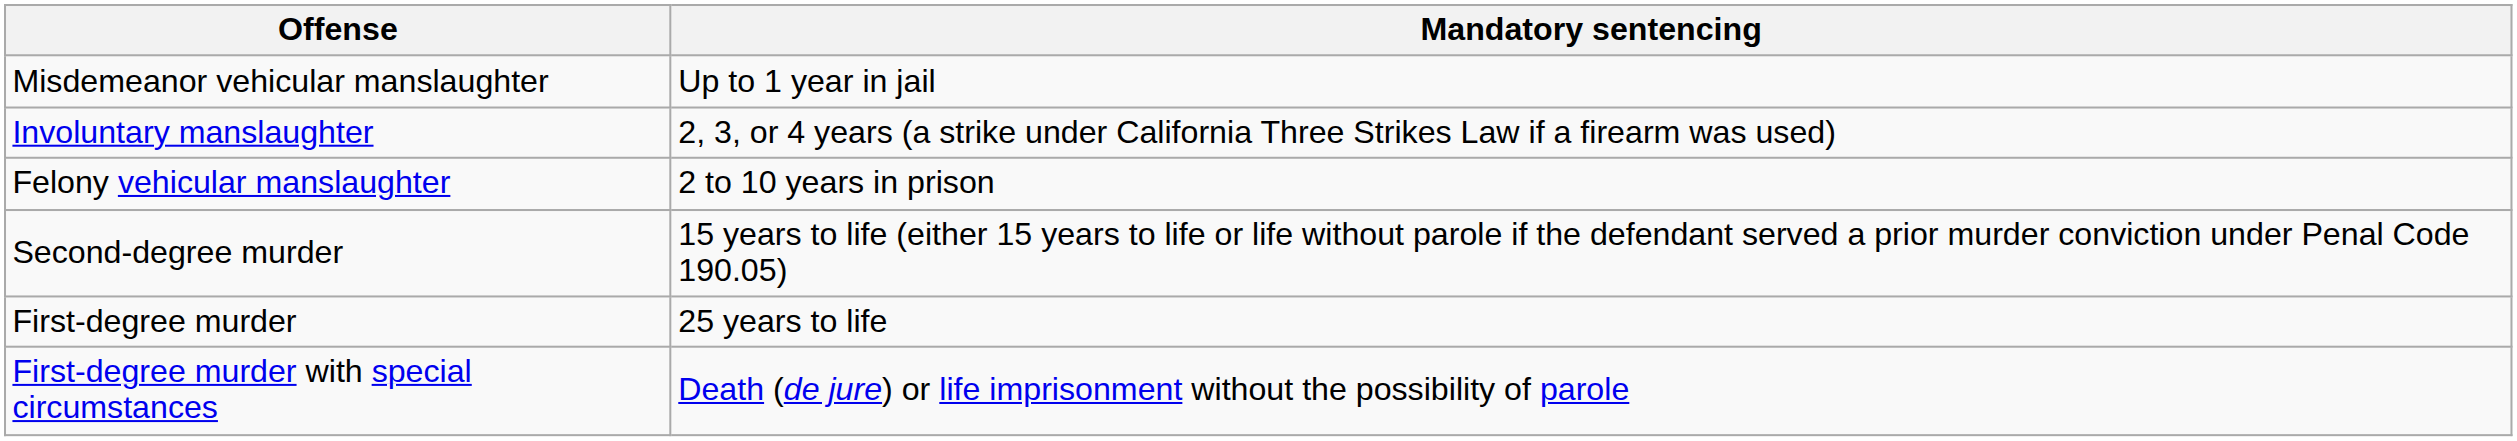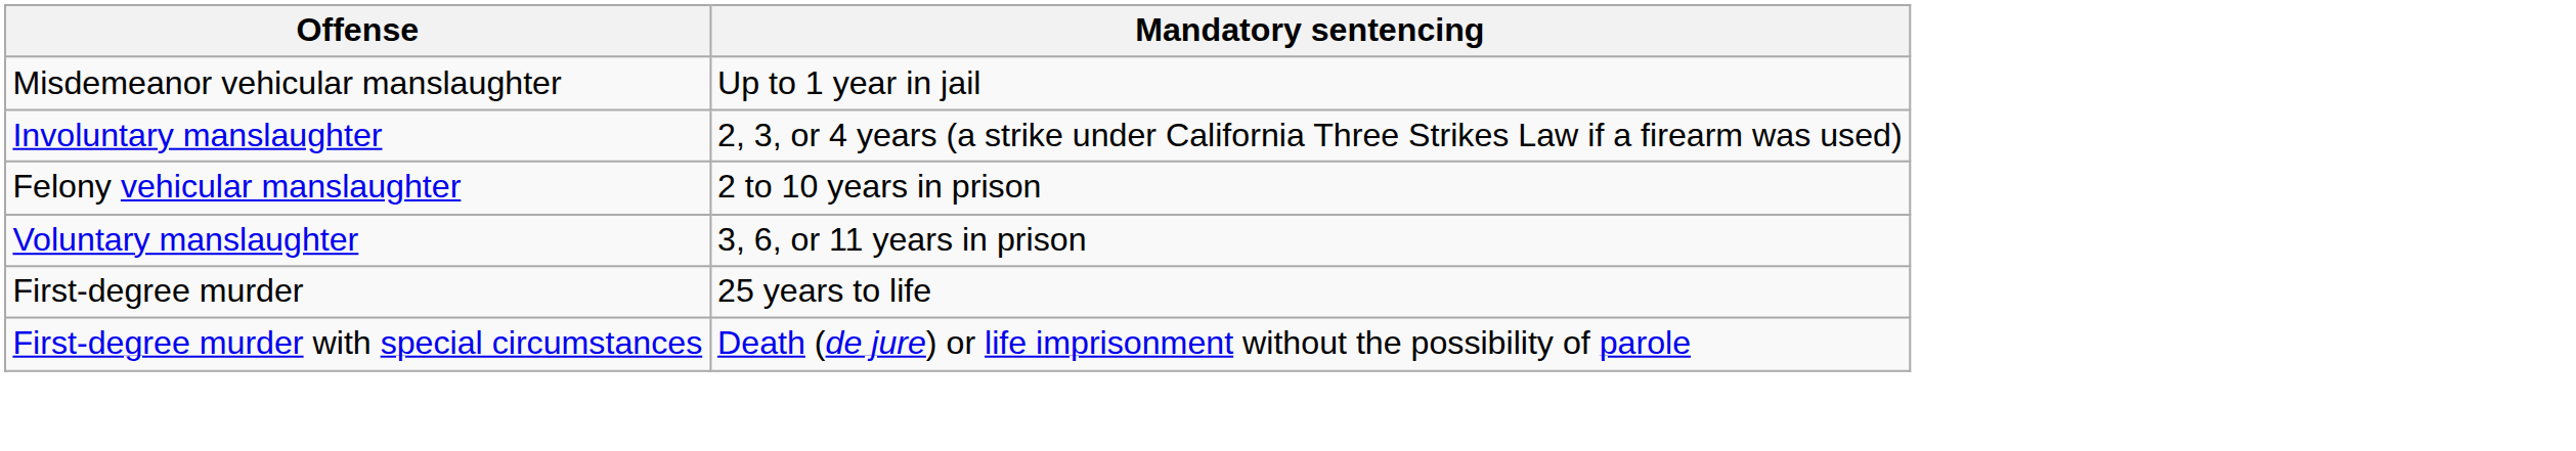+ row: Voluntary manslaughter | 3, 6, or 11 years in prison
- row: Second-degree murder | 15 years to life (either 15 years to life or life without parole if the defendant served a prior murder conviction under Penal Code 190.05)
